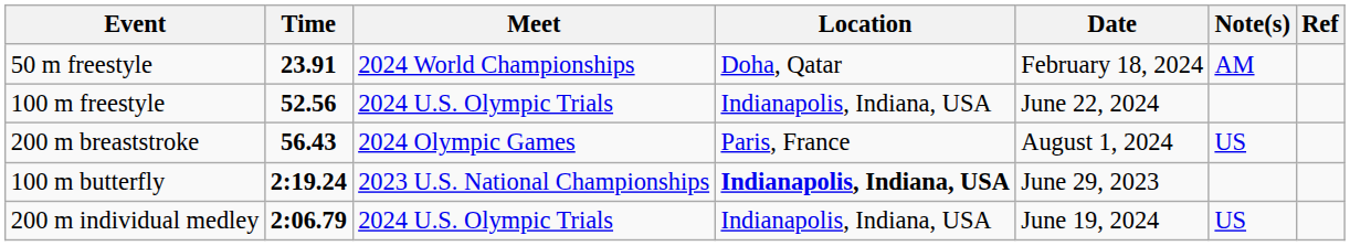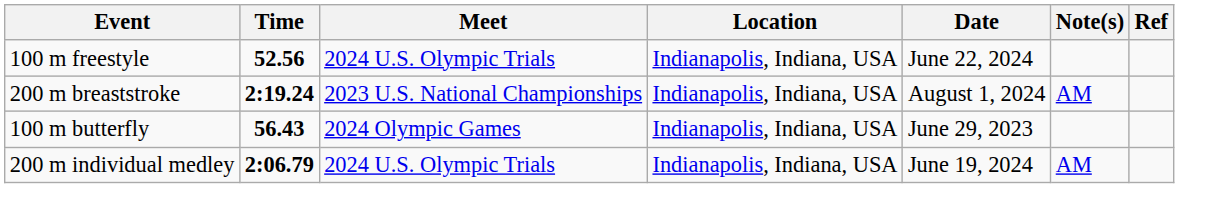- row: 50 m freestyle | 23.91 | 2024 World Championships | Doha, Qatar | February 18, 2024 | AM
200 m breaststroke | Time: 56.43 -> 2:19.24
200 m breaststroke | Meet: 2024 Olympic Games -> 2023 U.S. National Championships
200 m breaststroke | Location: Paris, France -> Indianapolis, Indiana, USA
200 m breaststroke | Note(s): US -> AM
100 m butterfly | Time: 2:19.24 -> 56.43
100 m butterfly | Meet: 2023 U.S. National Championships -> 2024 Olympic Games
100 m butterfly | Location: bold -> normal
200 m individual medley | Note(s): US -> AM
